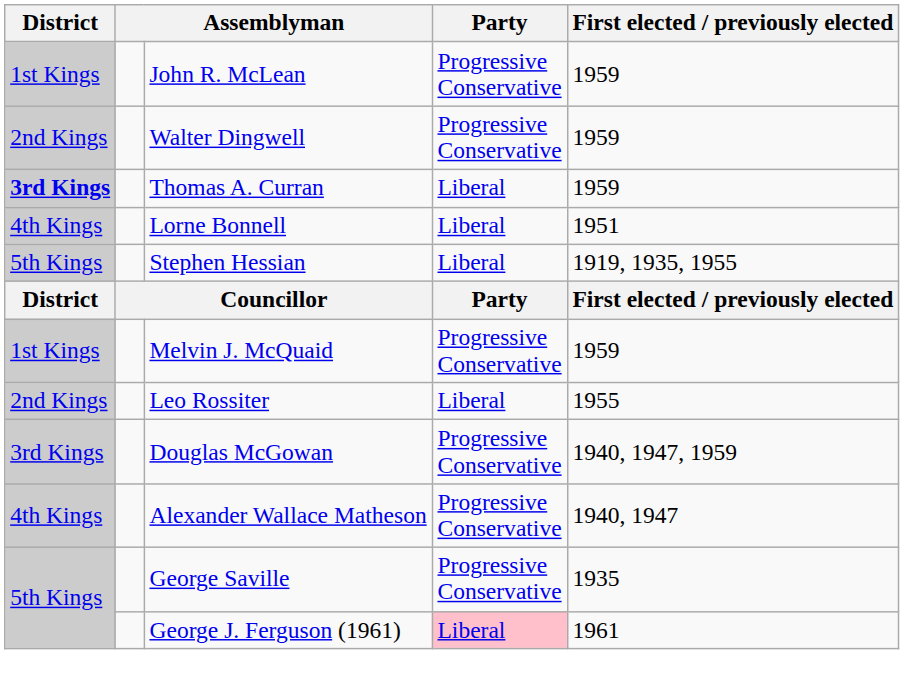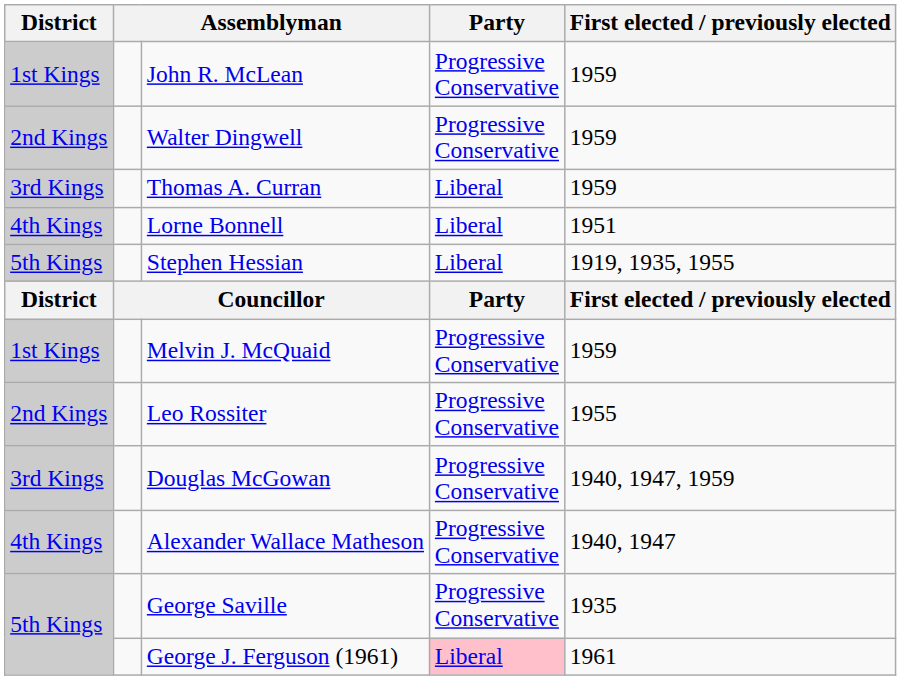Thomas A. Curran | District: bold -> normal
Leo Rossiter | Party: Liberal -> Progressive Conservative
